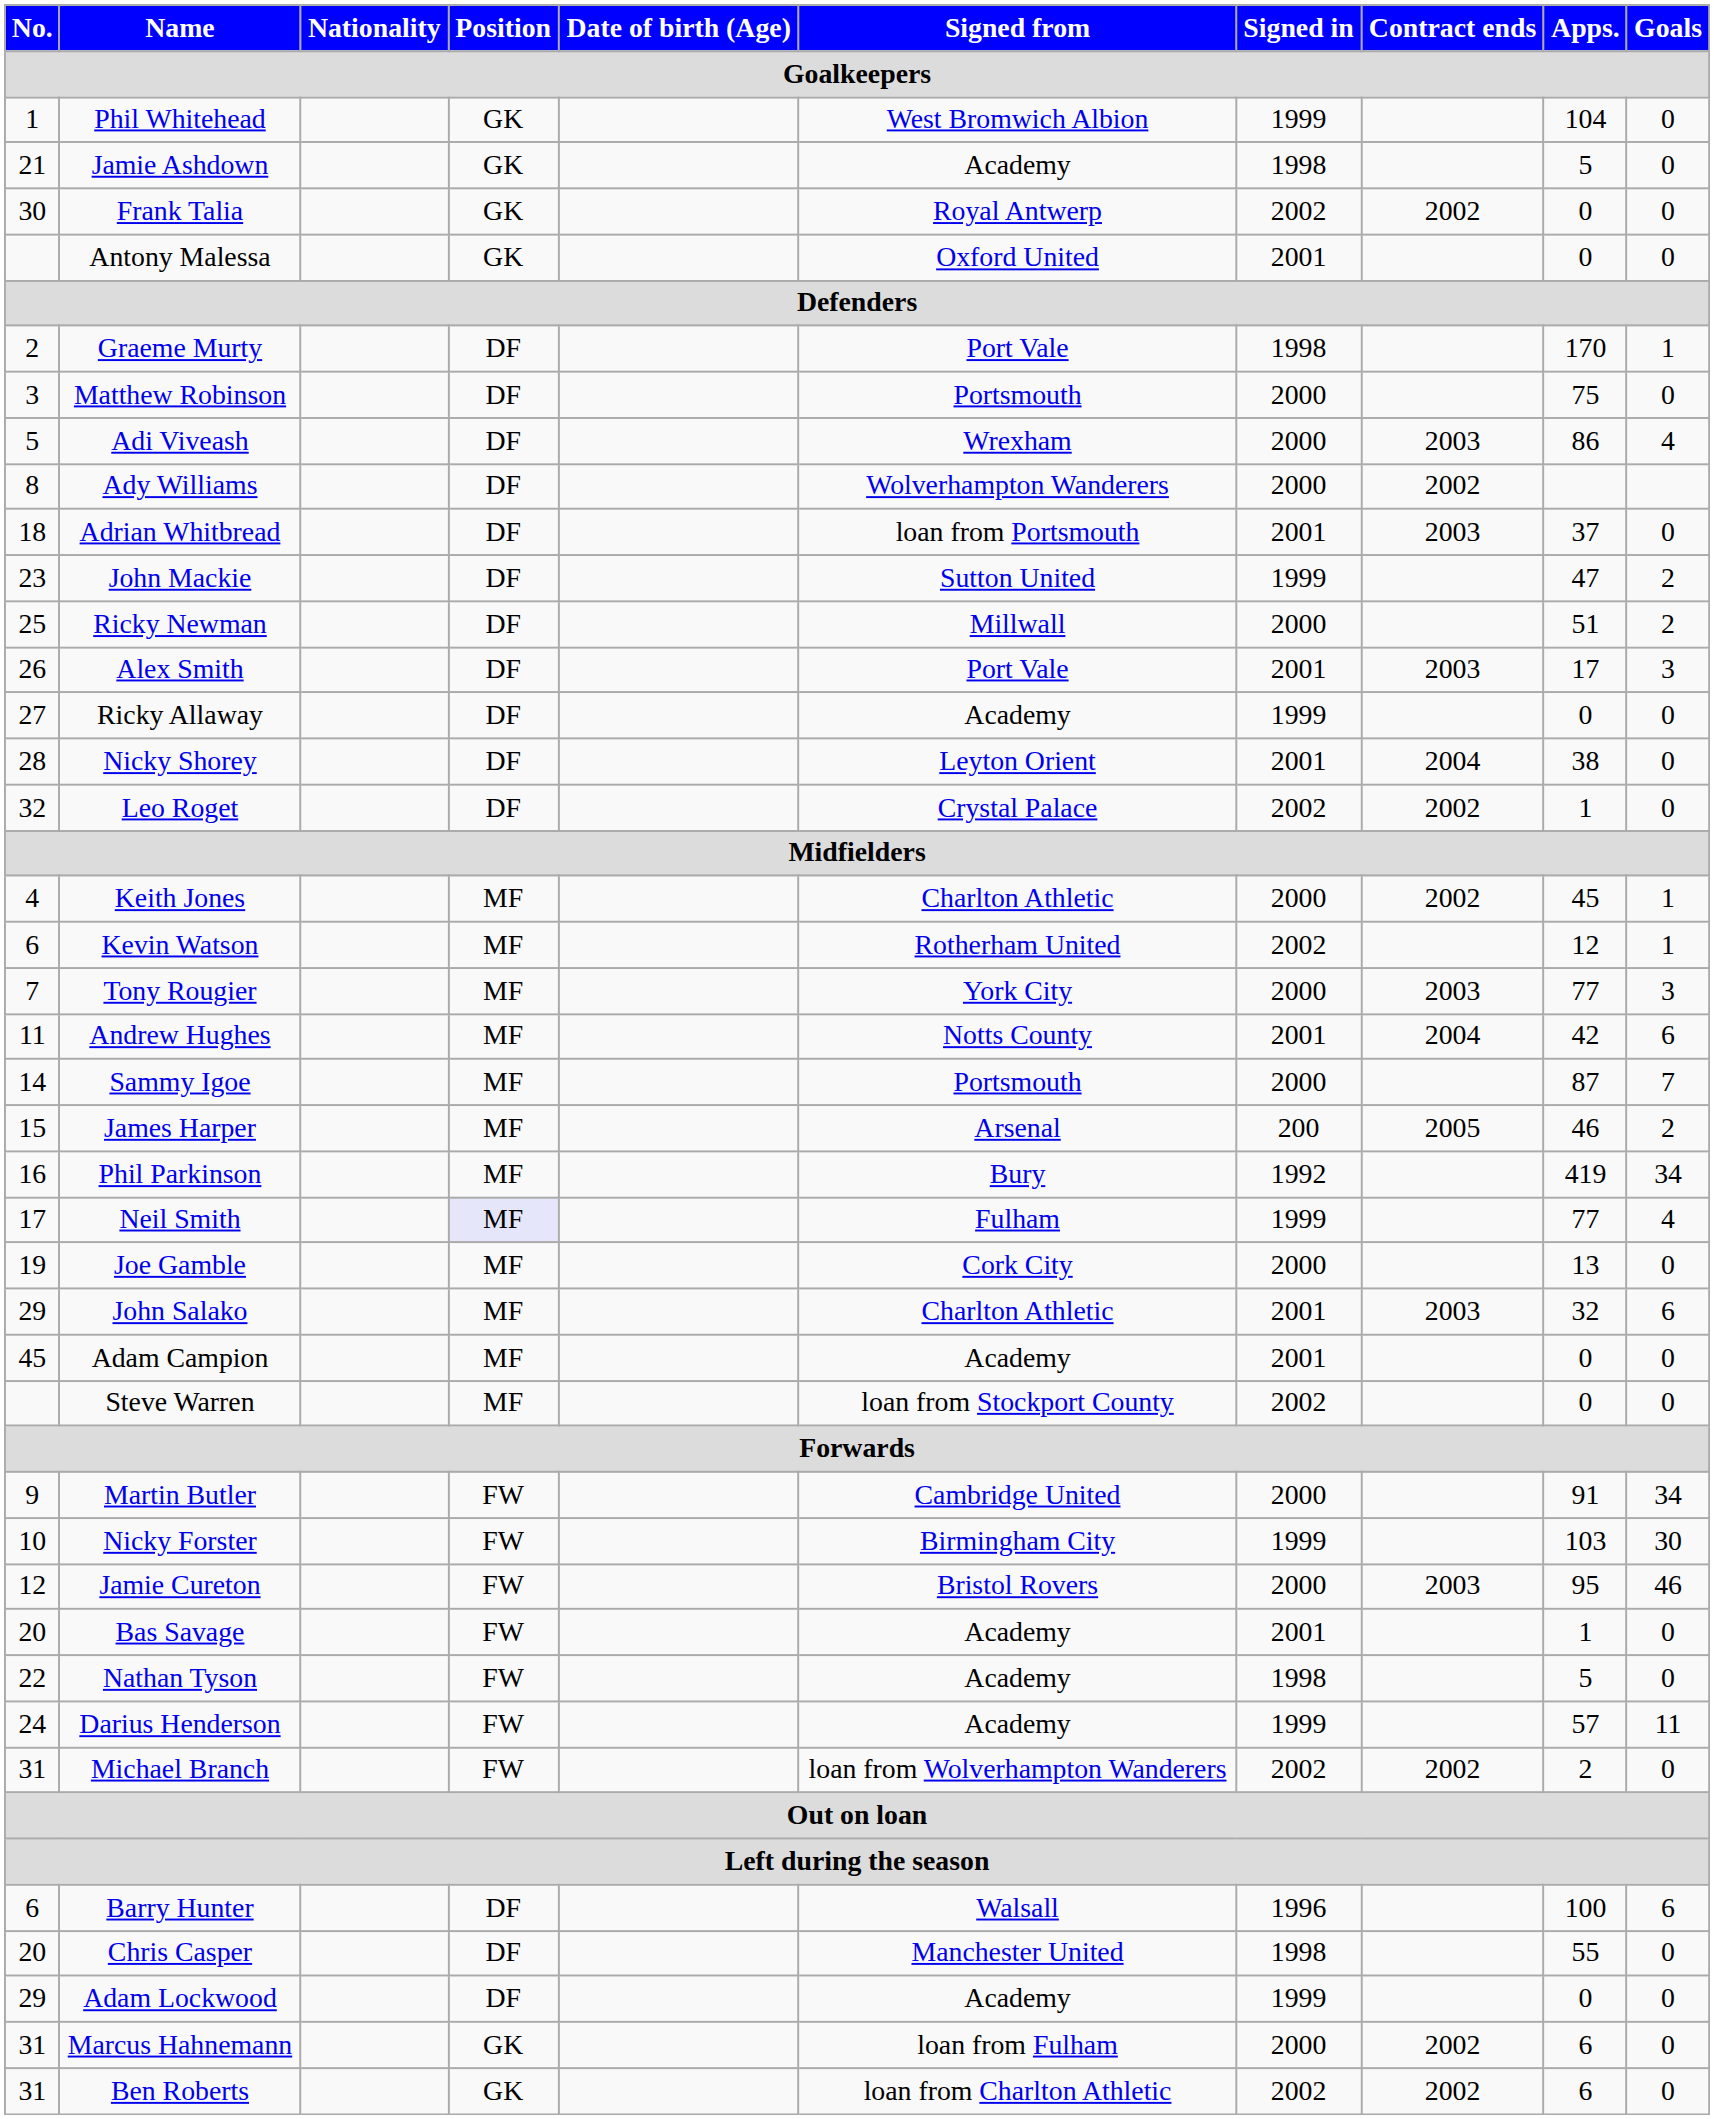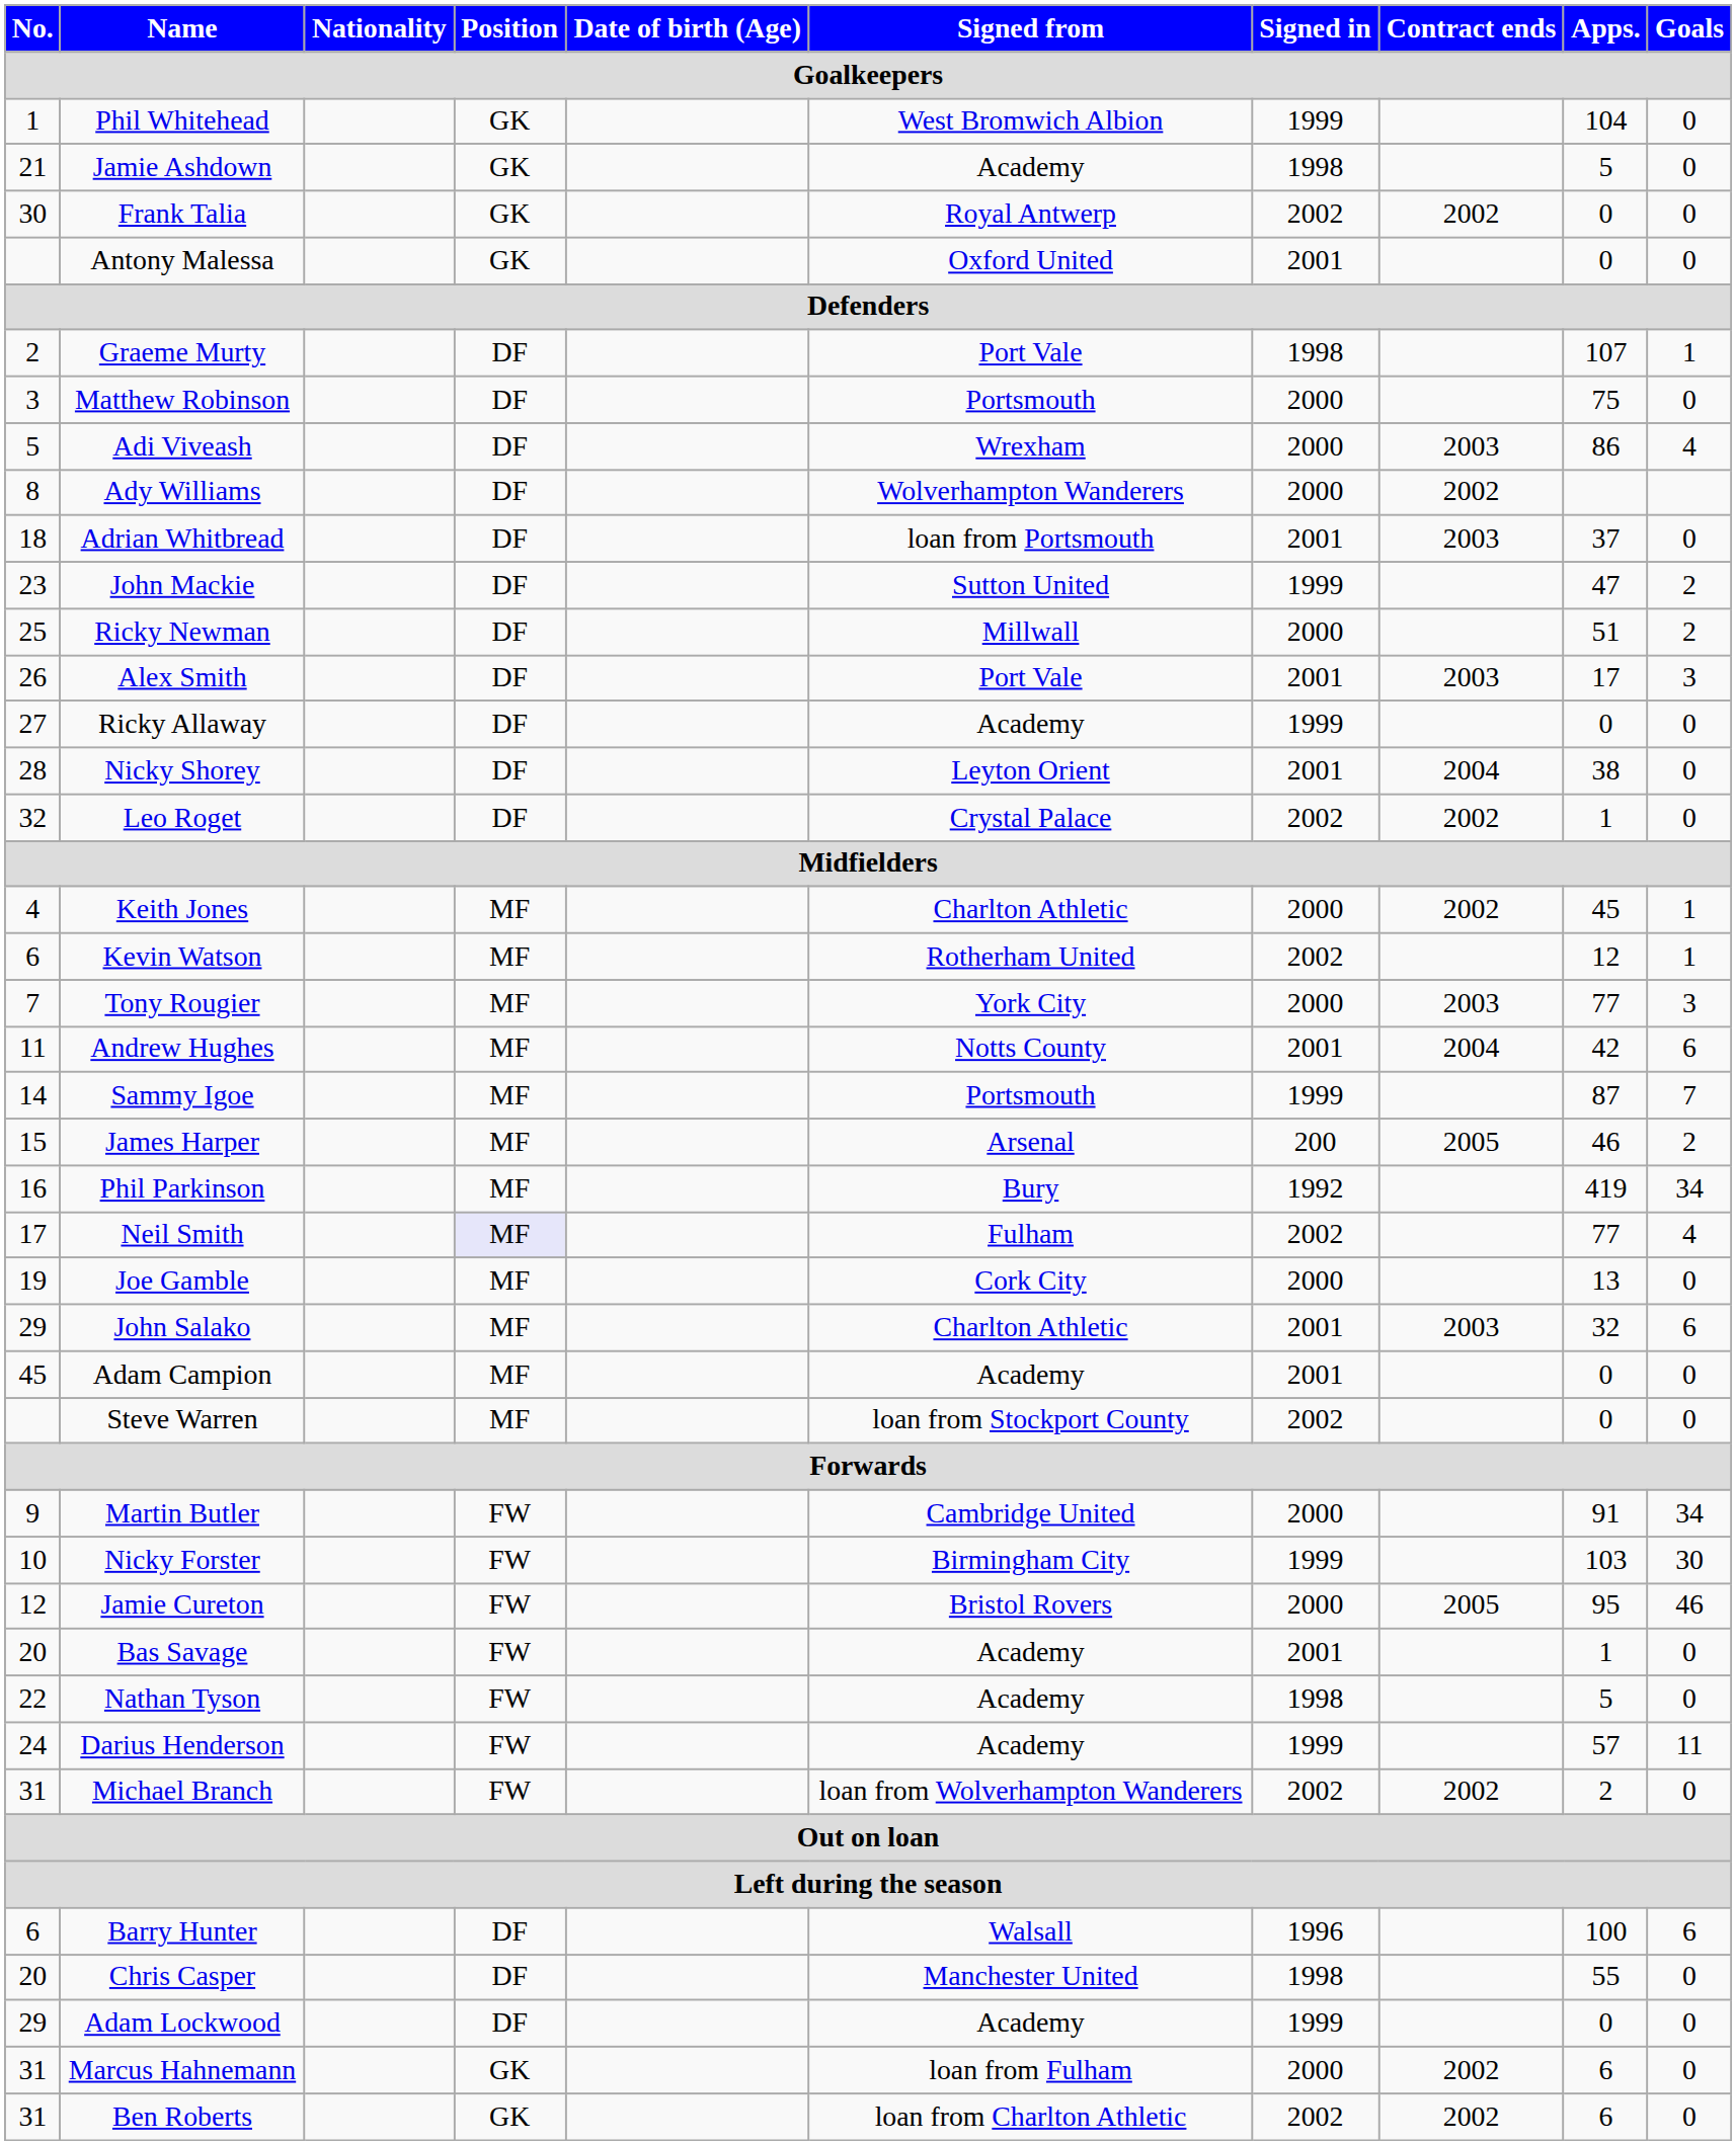Graeme Murty | Apps.: 170 -> 107
Sammy Igoe | Signed in: 2000 -> 1999
Neil Smith | Signed in: 1999 -> 2002
Jamie Cureton | Contract ends: 2003 -> 2005
